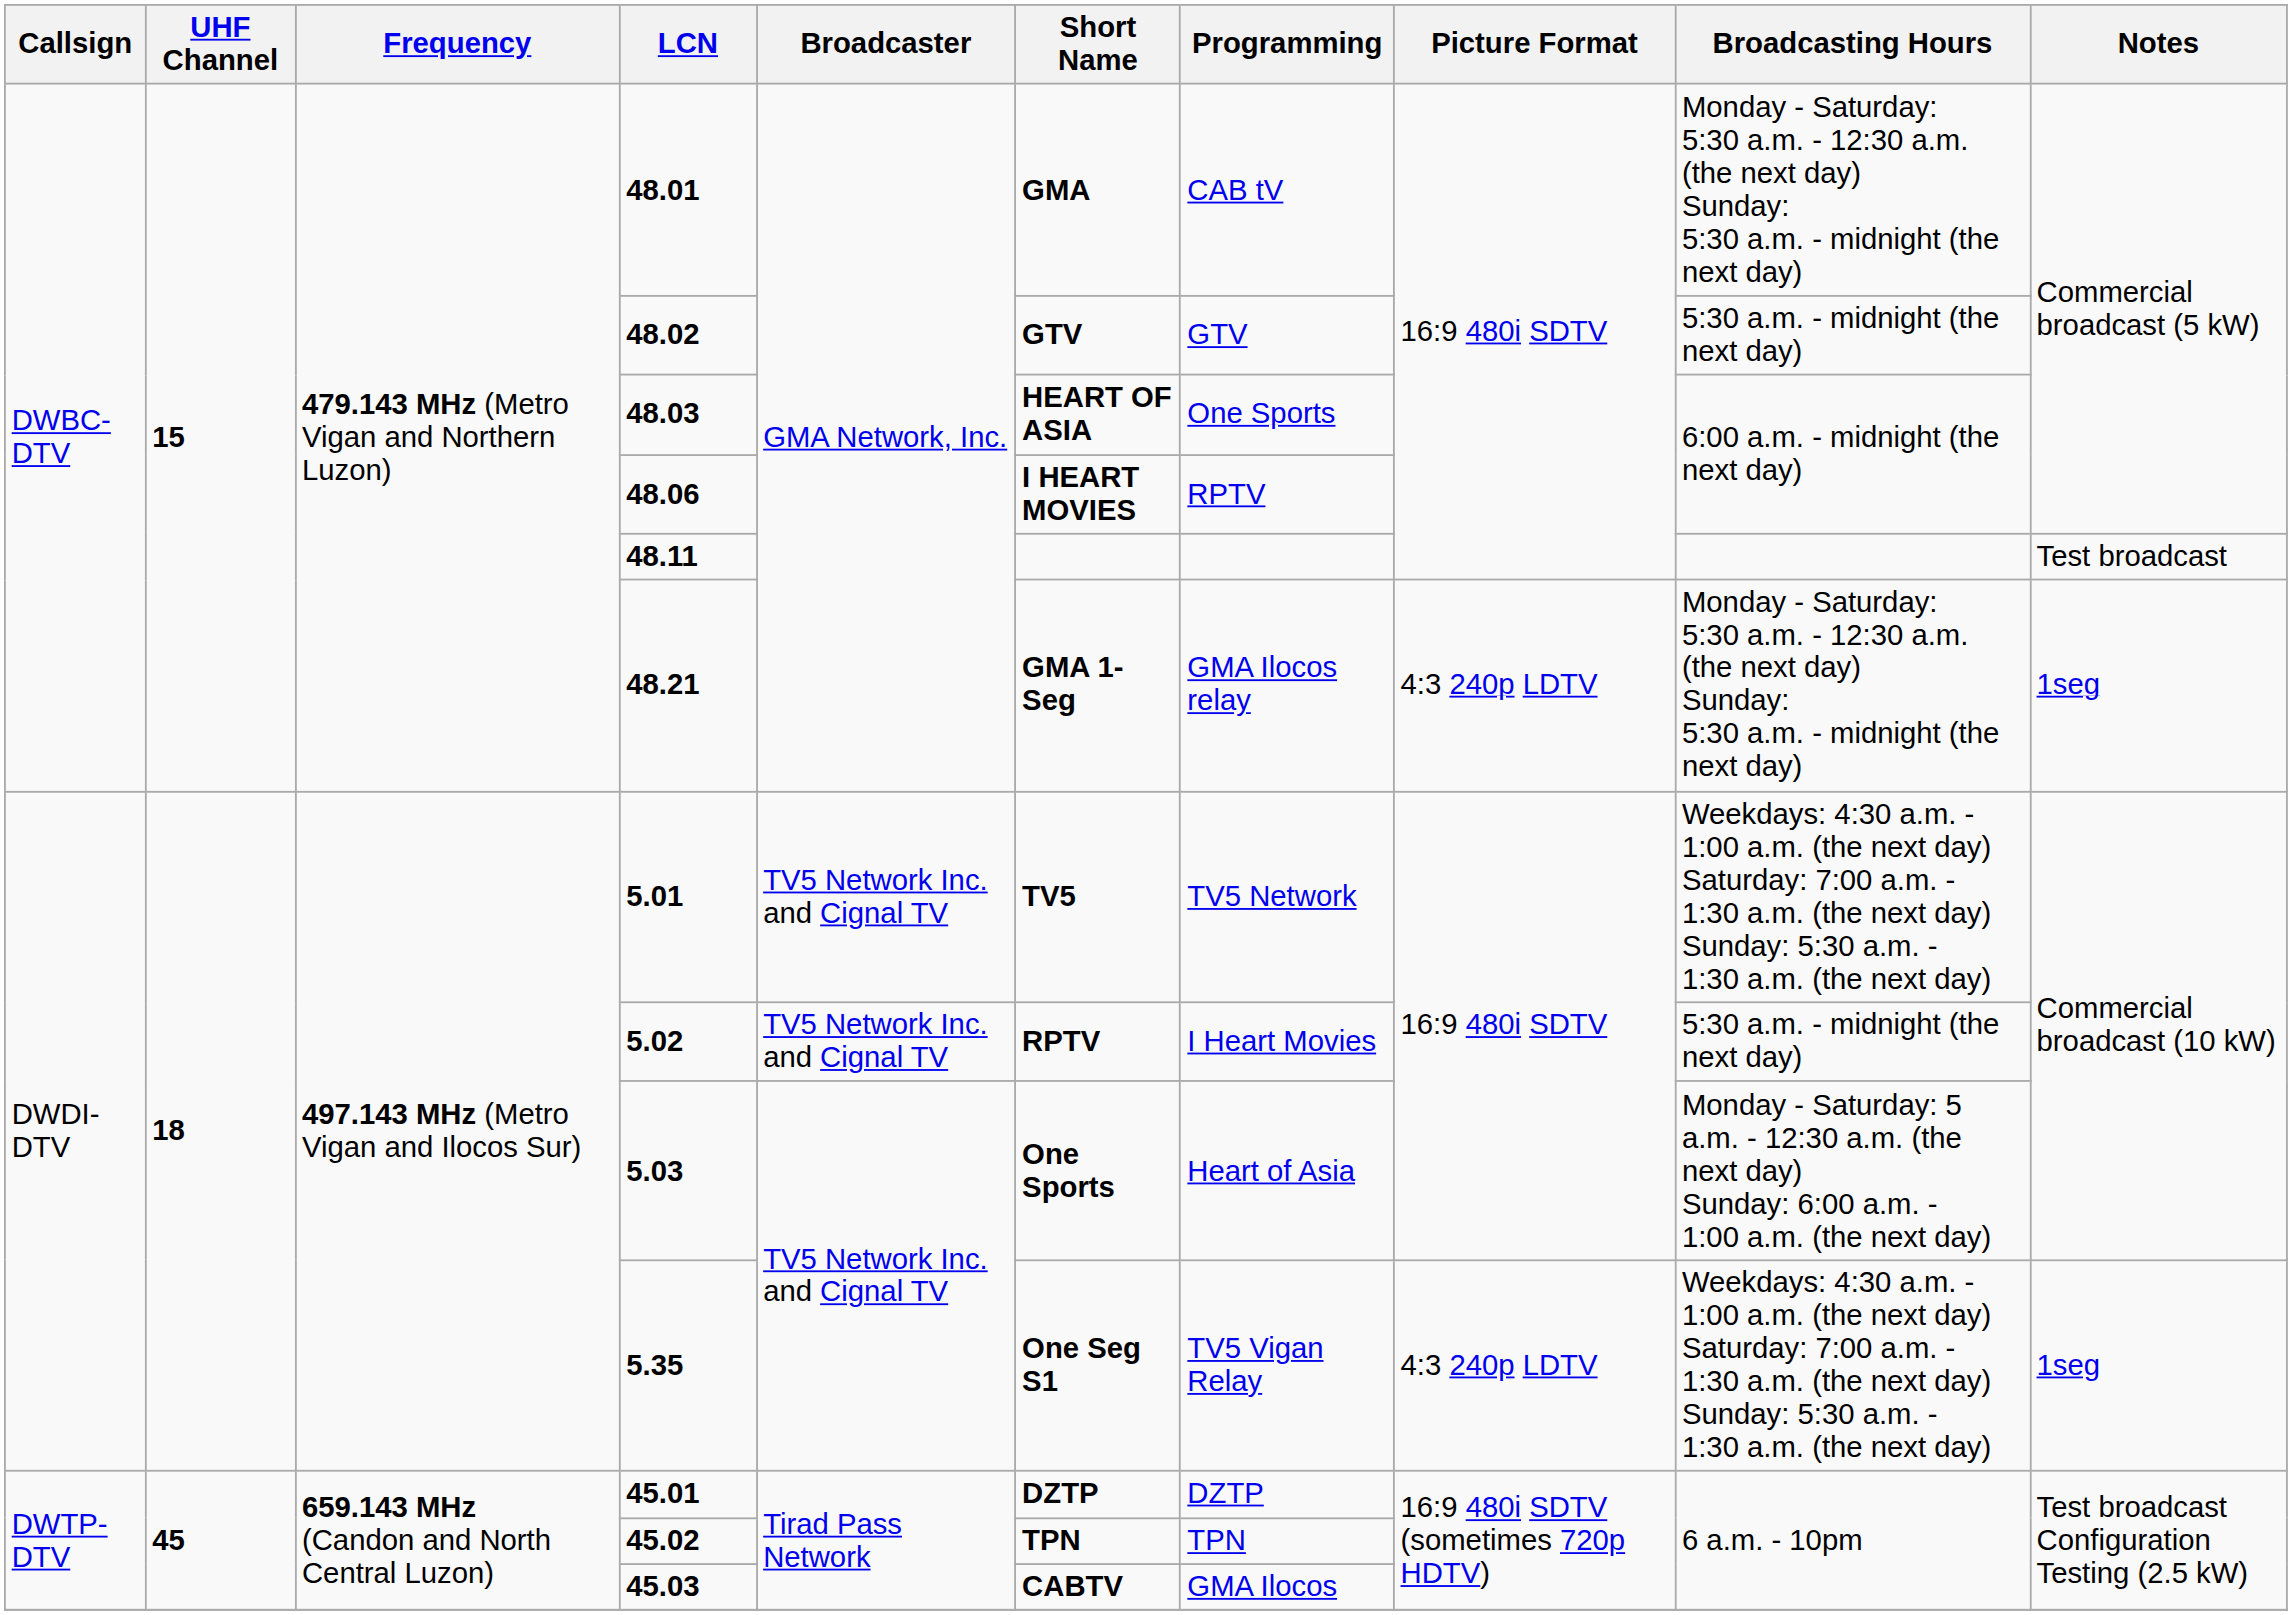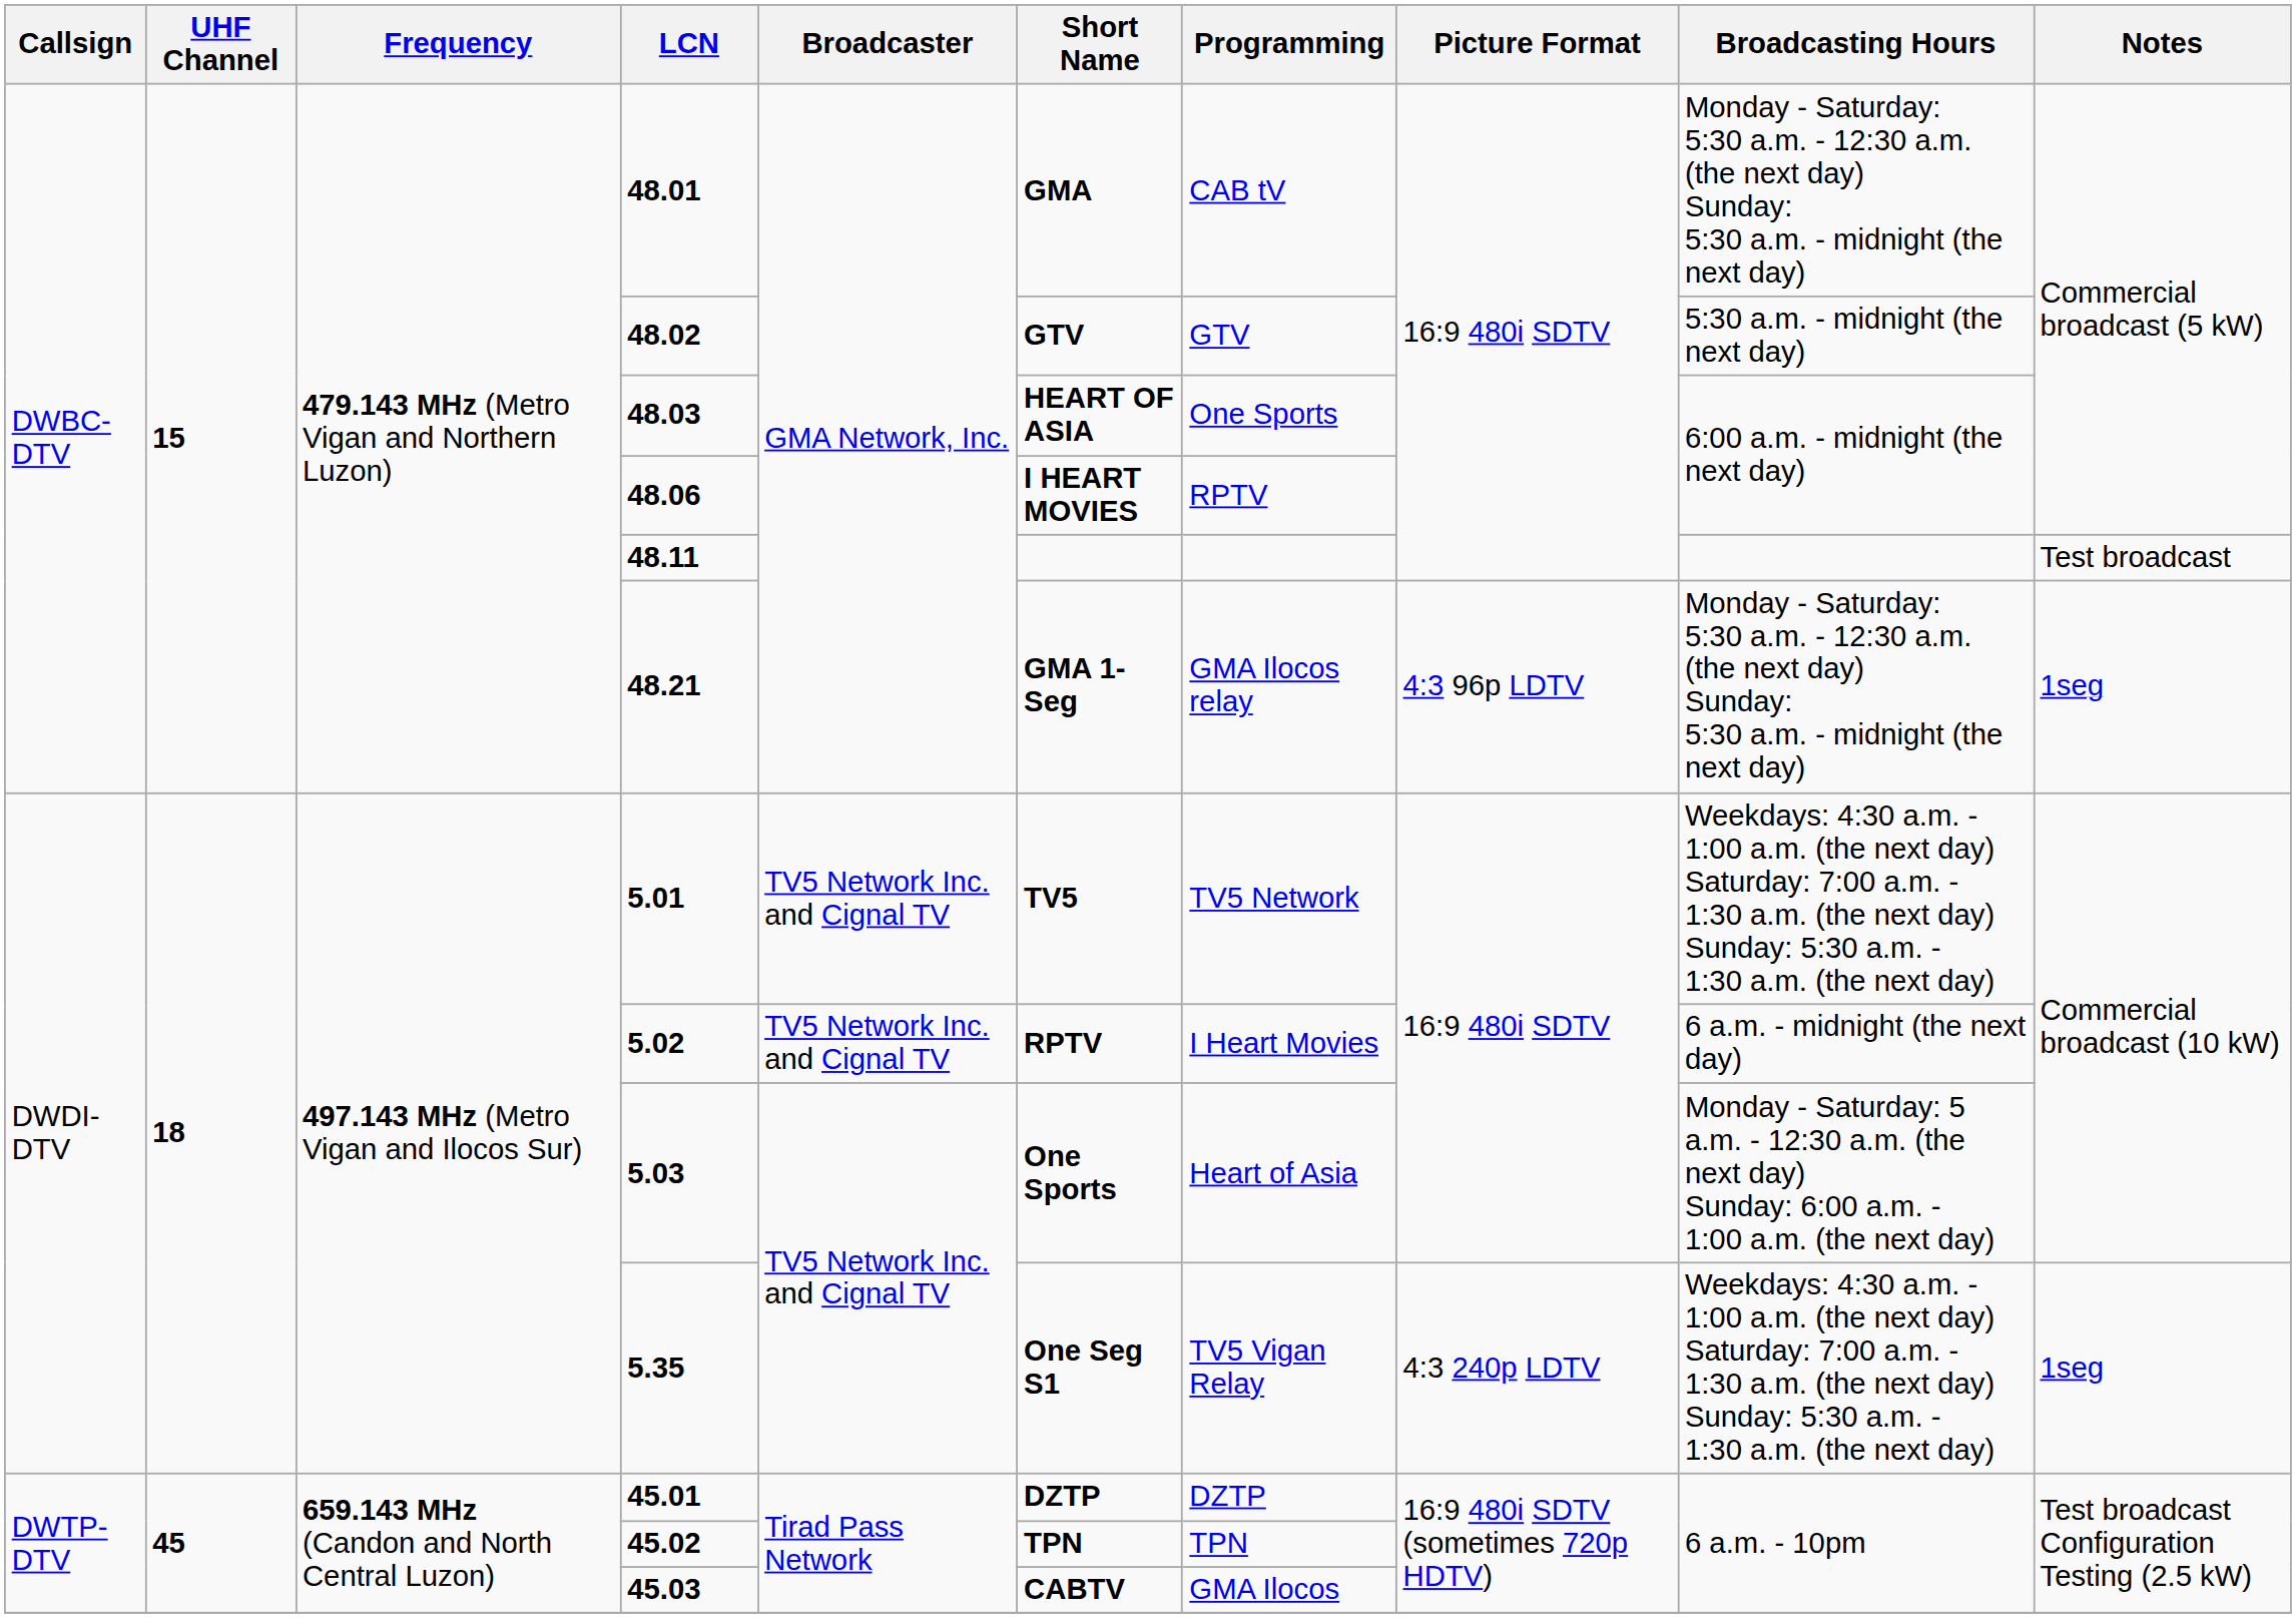48.21 | Picture Format: 4:3 240p LDTV -> 4:3 96p LDTV
5.02 | Broadcasting Hours: 5:30 a.m. - midnight (the next day) -> 6 a.m. - midnight (the next day)
